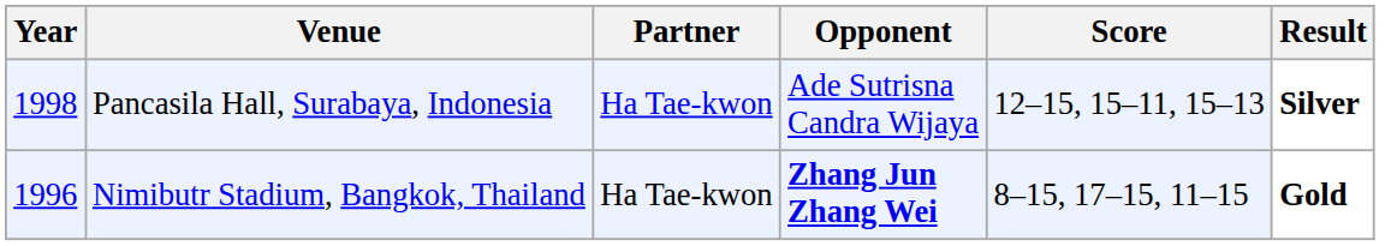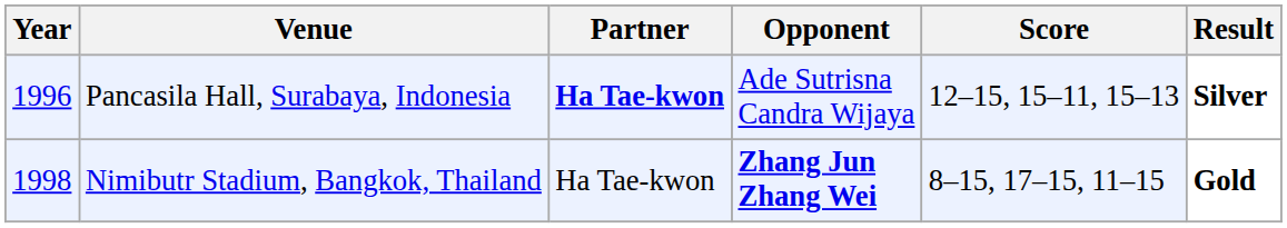Pancasila Hall, Surabaya, Indonesia | Year: 1998 -> 1996
Pancasila Hall, Surabaya, Indonesia | Partner: normal -> bold
Nimibutr Stadium, Bangkok, Thailand | Year: 1996 -> 1998
